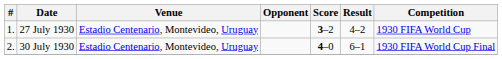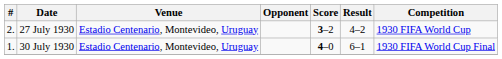27 July 1930 | #: 1. -> 2.
30 July 1930 | #: 2. -> 1.
